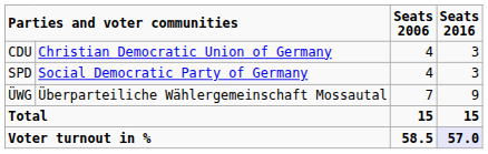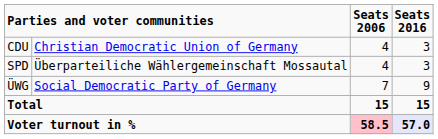SPD | column 2: Social Democratic Party of Germany -> Überparteiliche Wählergemeinschaft Mossautal
ÜWG | column 2: Überparteiliche Wählergemeinschaft Mossautal -> Social Democratic Party of Germany
Voter turnout in % | Seats 2006: no background -> pink background
